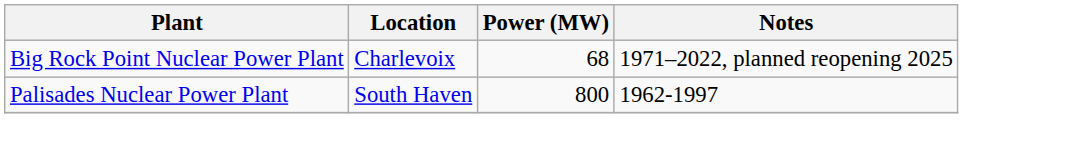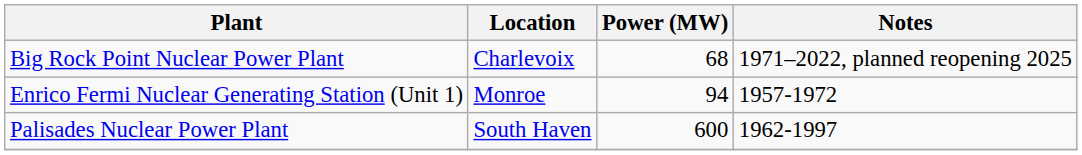+ row: Enrico Fermi Nuclear Generating Station (Unit 1) | Monroe | 94 | 1957-1972
Palisades Nuclear Power Plant | Power (MW): 800 -> 600
